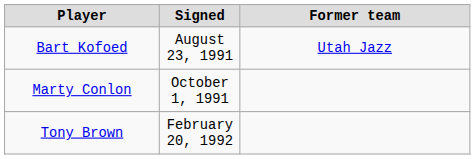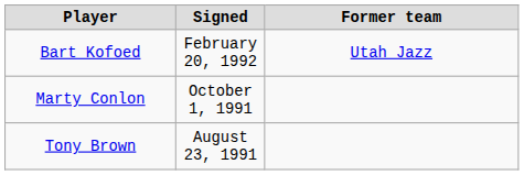Bart Kofoed | Signed: August 23, 1991 -> February 20, 1992
Tony Brown | Signed: February 20, 1992 -> August 23, 1991
